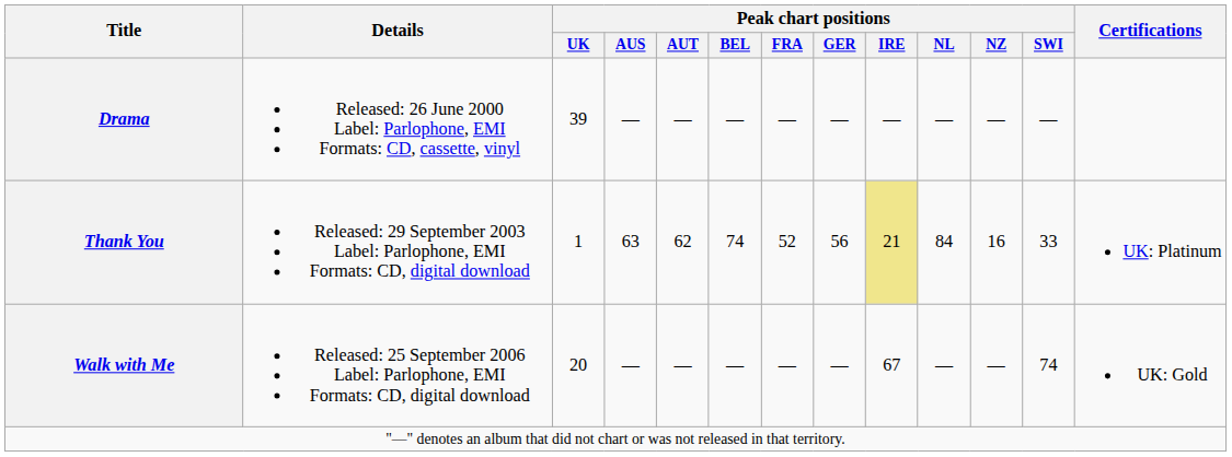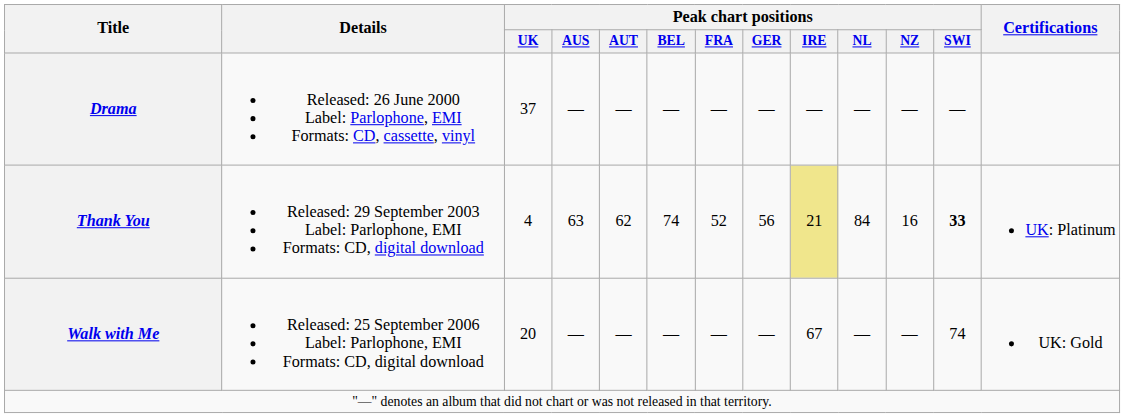Drama | Peak chart positions / UK: 39 -> 37
Thank You | Peak chart positions / UK: 1 -> 4
Thank You | Peak chart positions / SWI: normal -> bold
